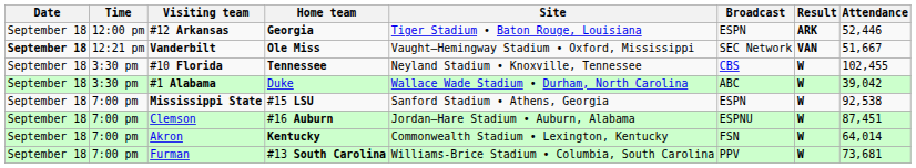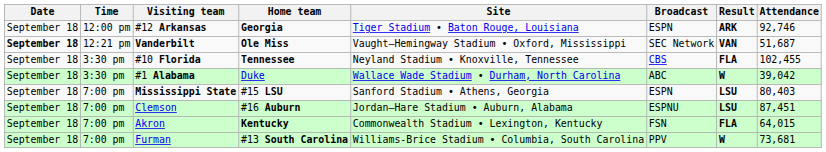#12 Arkansas | Attendance: 52,446 -> 92,746
Vanderbilt | Attendance: 51,667 -> 51,687
#10 Florida | Result: W -> FLA
Mississippi State | Result: W -> LSU
Mississippi State | Attendance: 92,538 -> 80,403
Clemson | Result: W -> LSU
Akron | Result: W -> FLA
Akron | Attendance: 64,014 -> 64,015
